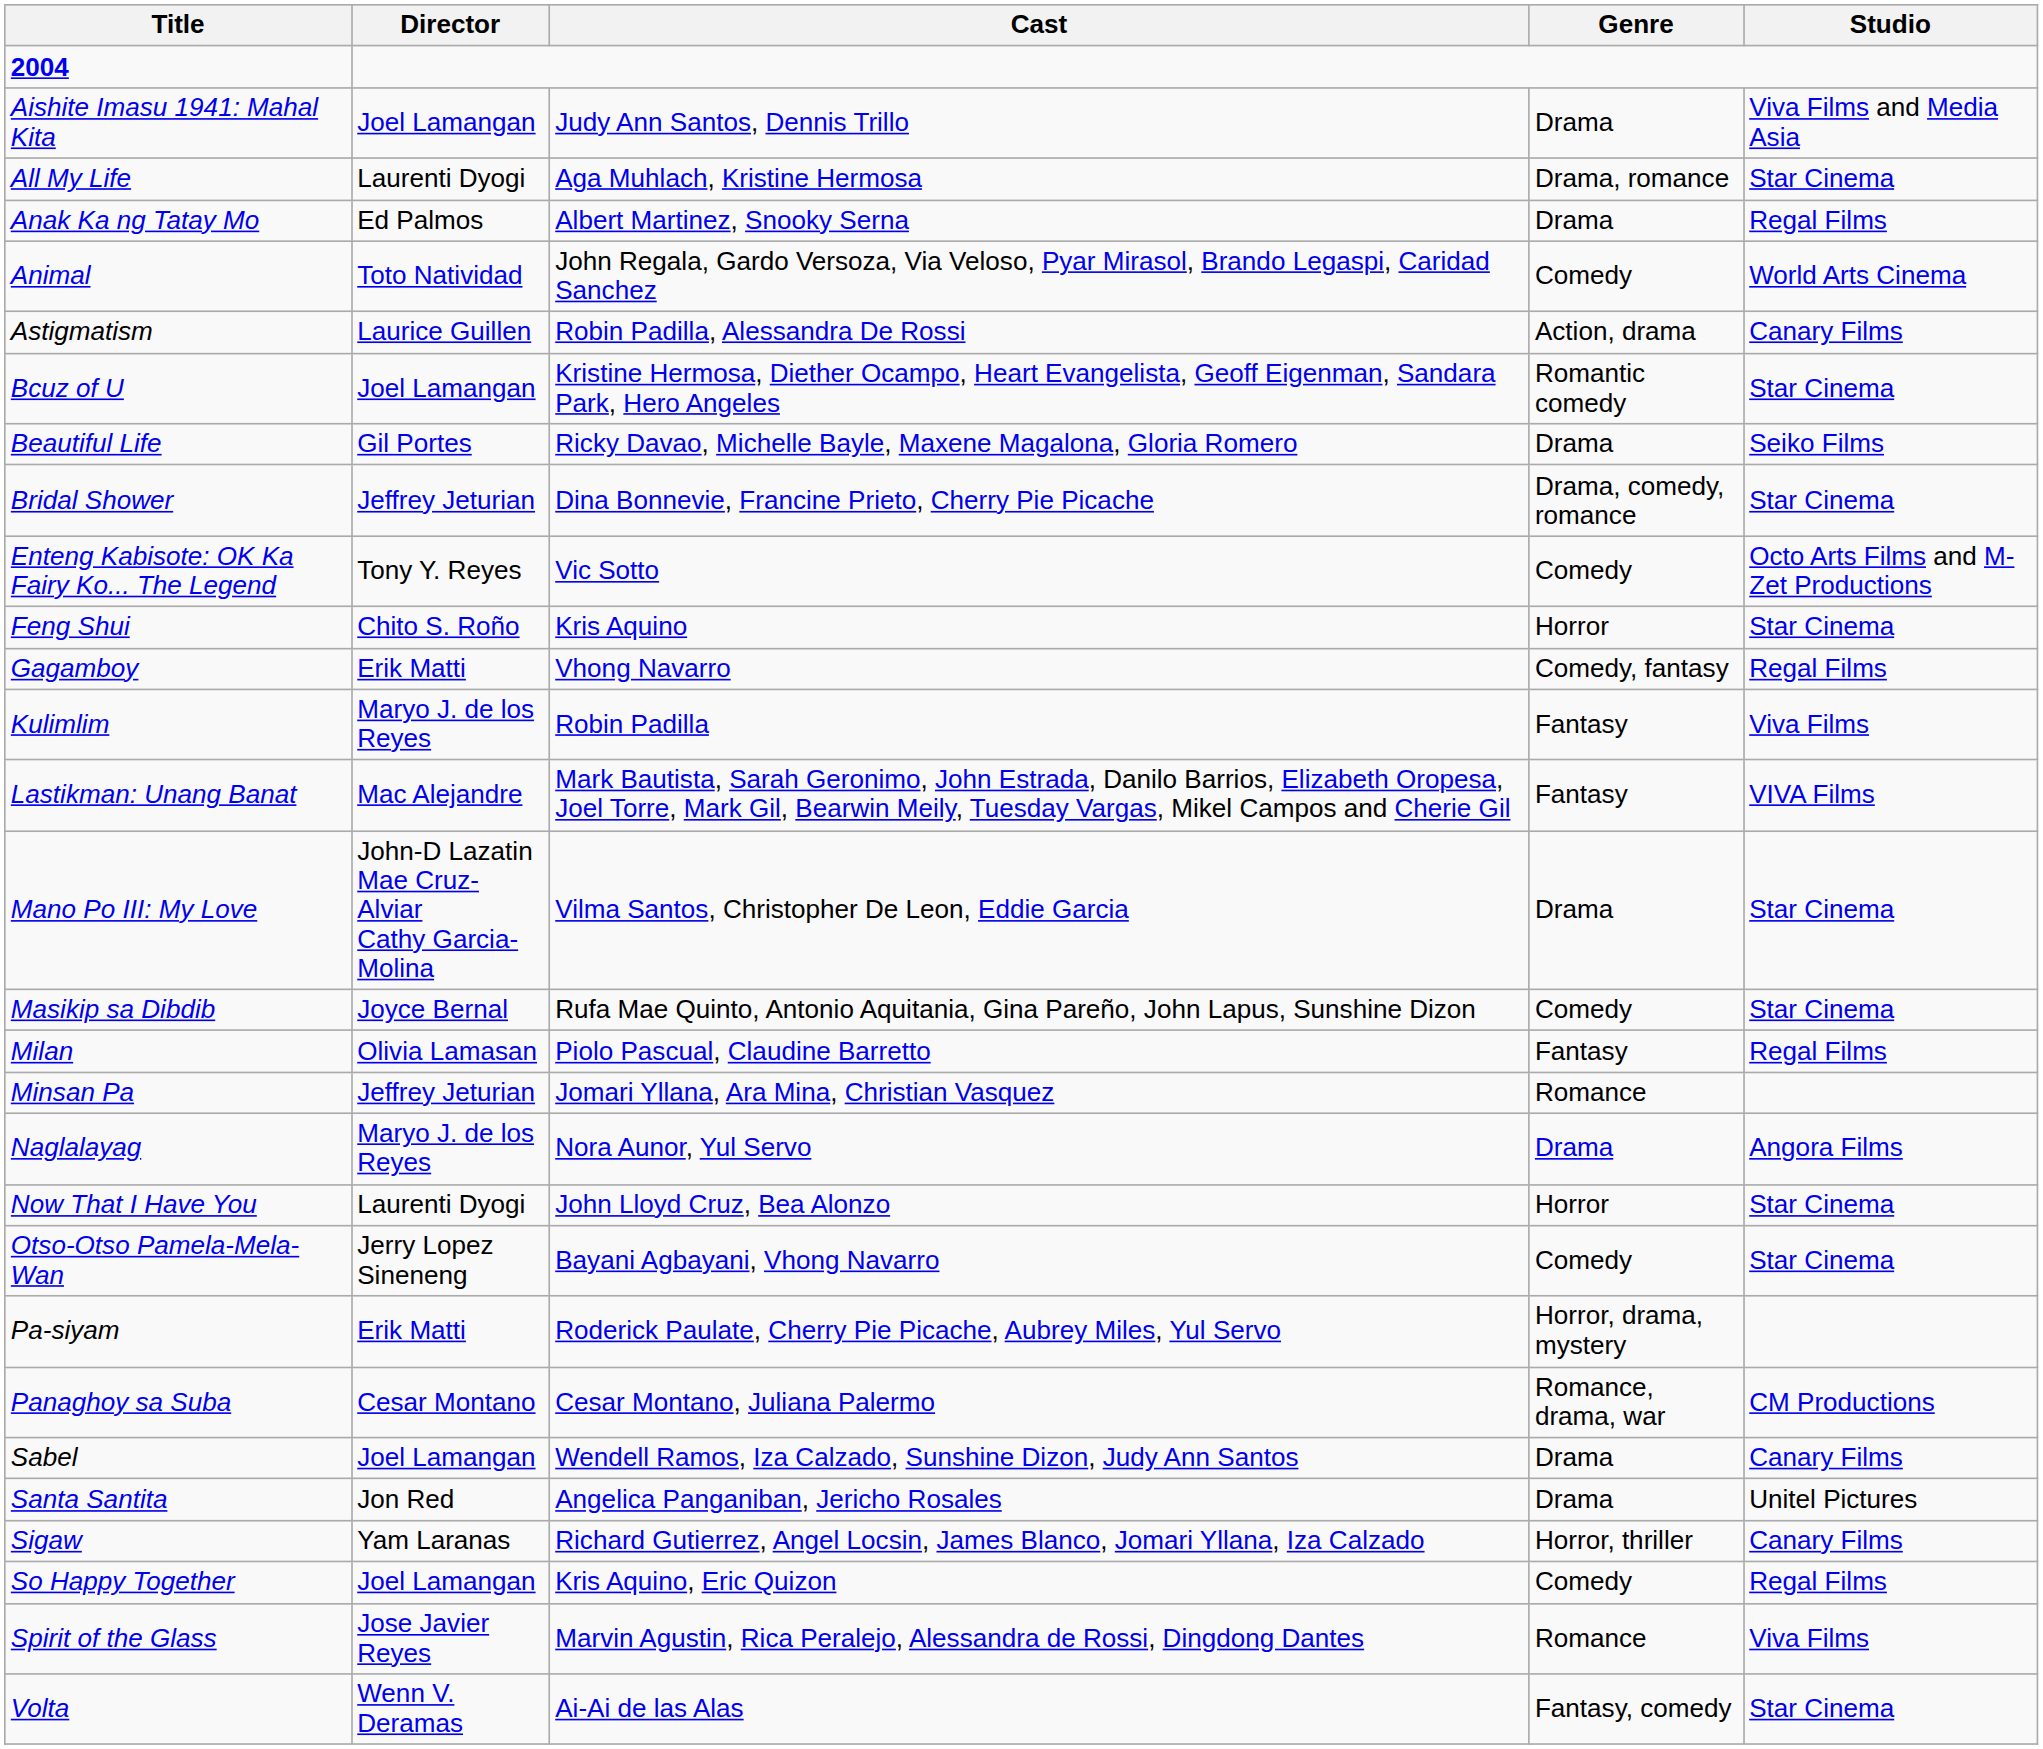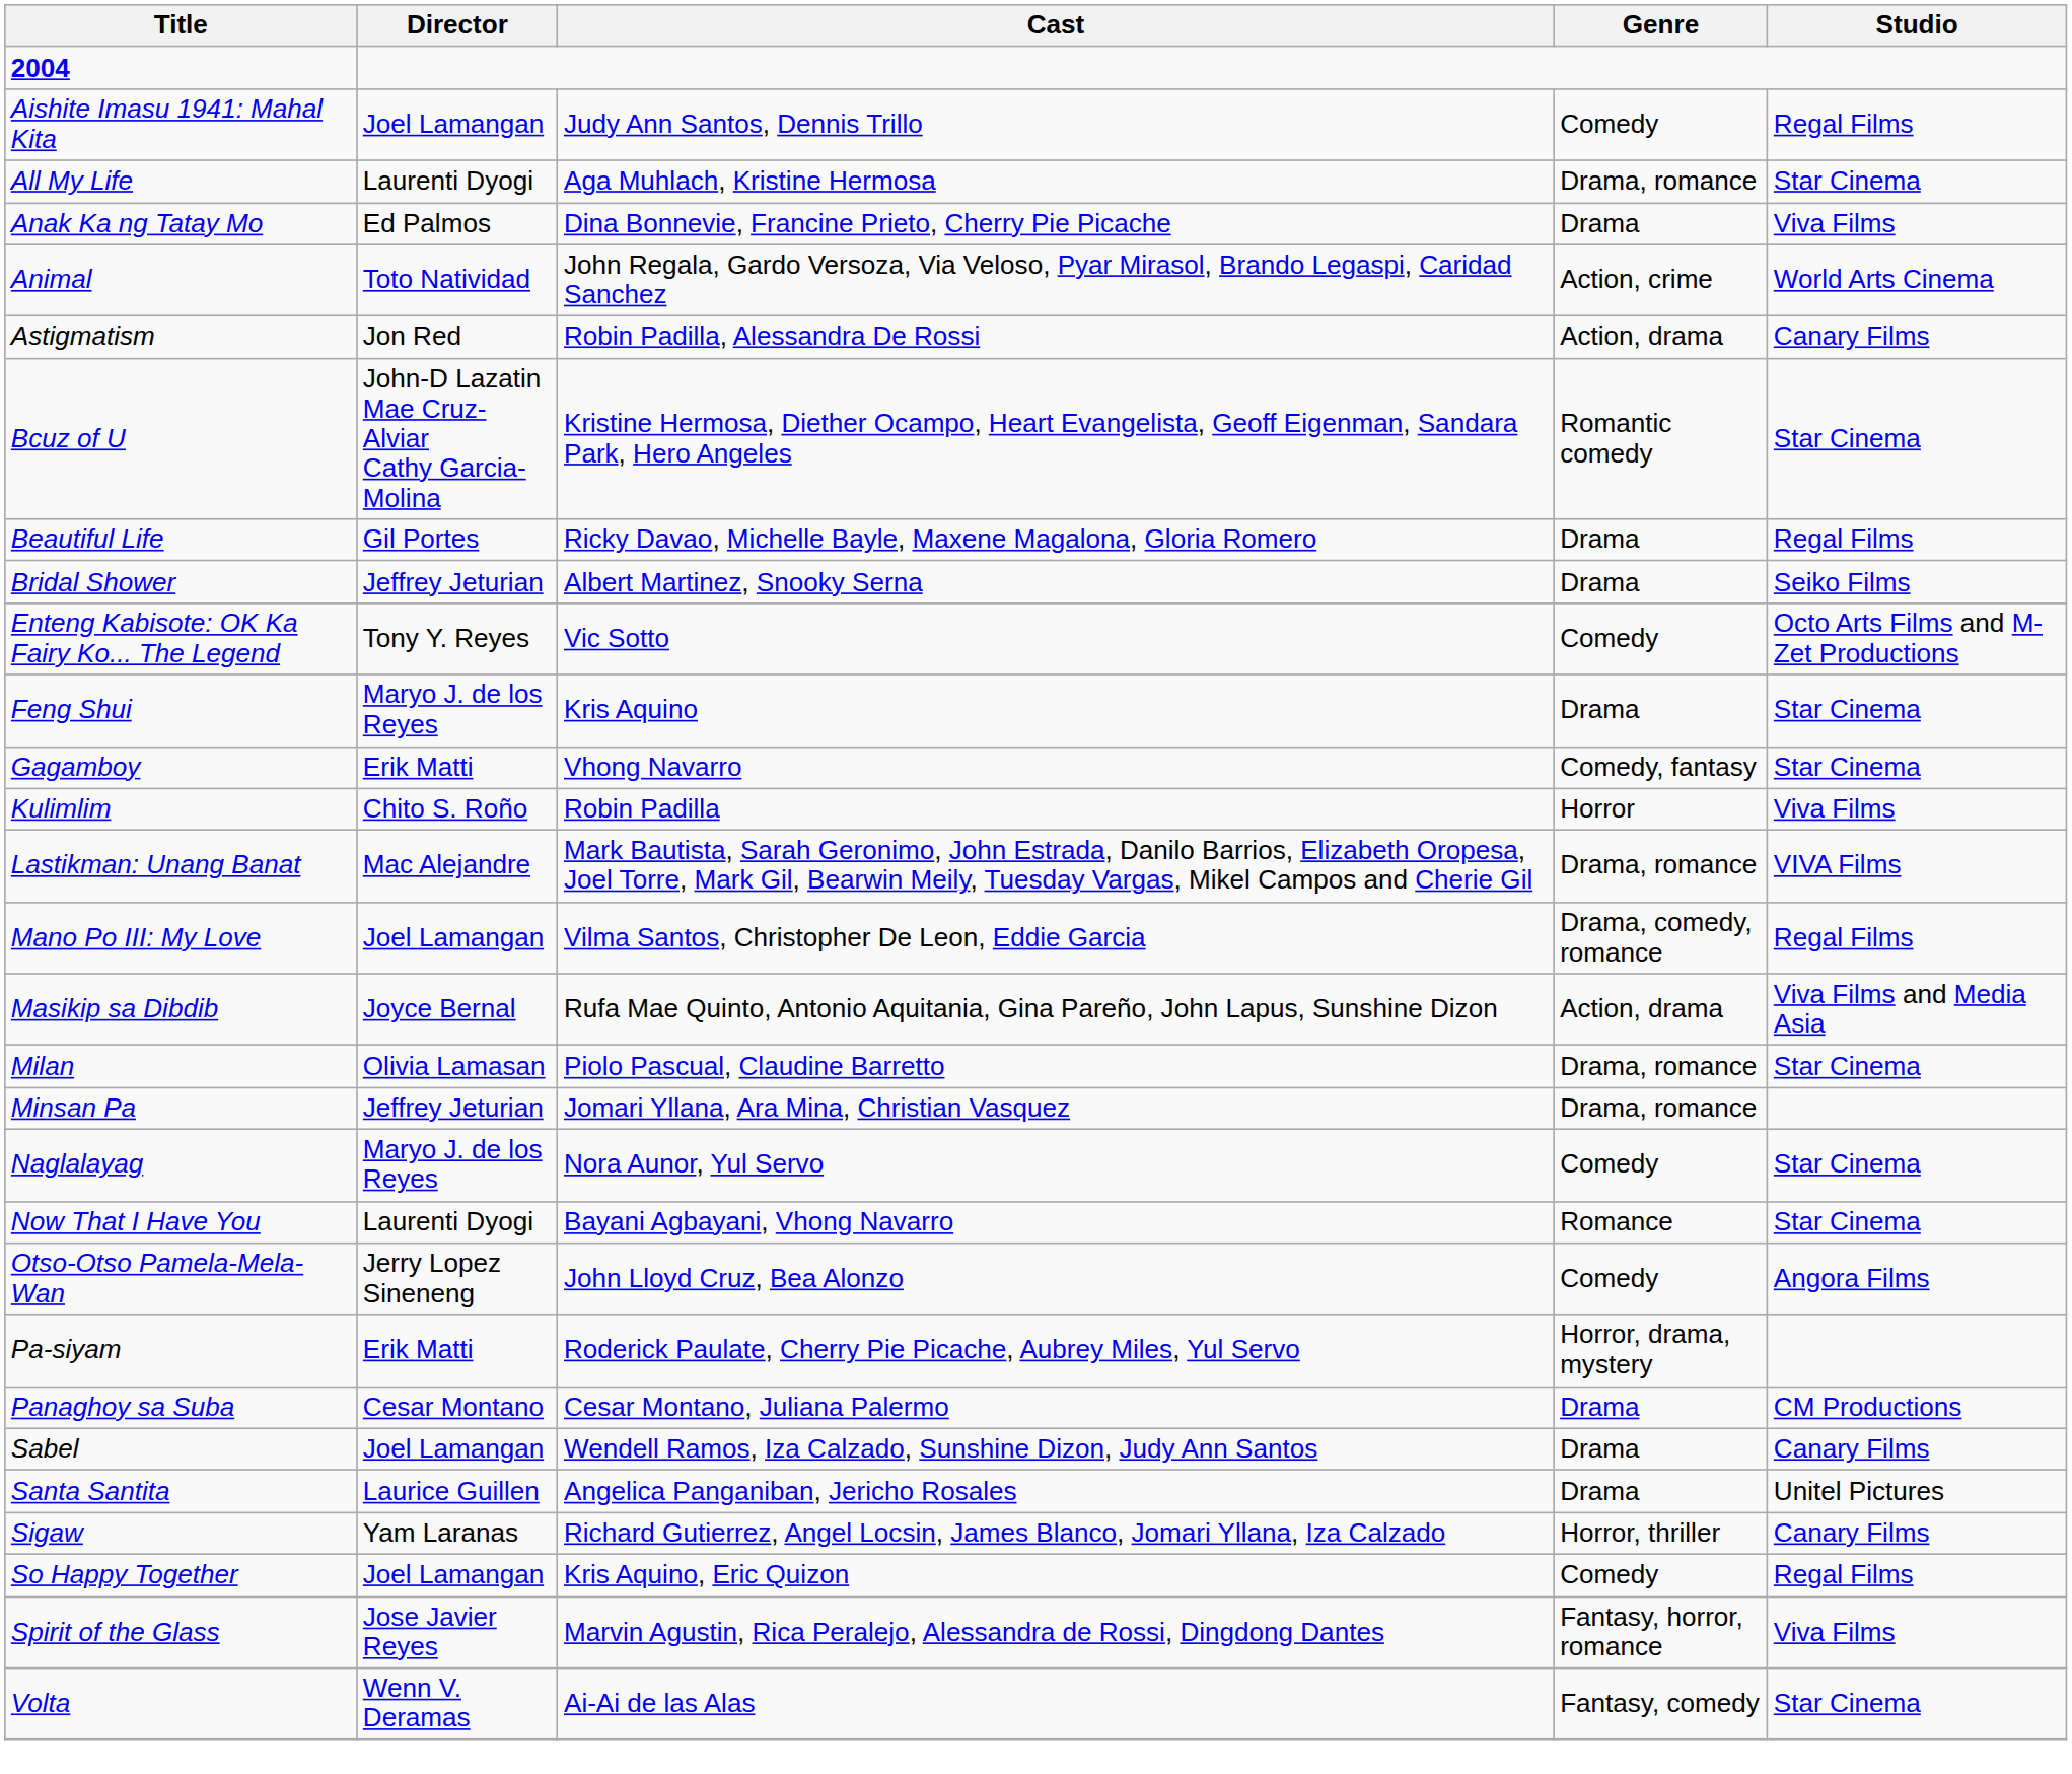Aishite Imasu 1941: Mahal Kita | Genre: Drama -> Comedy
Aishite Imasu 1941: Mahal Kita | Studio: Viva Films and Media Asia -> Regal Films
Anak Ka ng Tatay Mo | Cast: Albert Martinez, Snooky Serna -> Dina Bonnevie, Francine Prieto, Cherry Pie Picache
Anak Ka ng Tatay Mo | Studio: Regal Films -> Viva Films
Animal | Genre: Comedy -> Action, crime
Astigmatism | Director: Laurice Guillen -> Jon Red
Bcuz of U | Director: Joel Lamangan -> John-D Lazatin Mae Cruz-Alviar Cathy Garcia-Molina
Beautiful Life | Studio: Seiko Films -> Regal Films
Bridal Shower | Cast: Dina Bonnevie, Francine Prieto, Cherry Pie Picache -> Albert Martinez, Snooky Serna
Bridal Shower | Genre: Drama, comedy, romance -> Drama
Bridal Shower | Studio: Star Cinema -> Seiko Films
Feng Shui | Director: Chito S. Roño -> Maryo J. de los Reyes
Feng Shui | Genre: Horror -> Drama
Gagamboy | Studio: Regal Films -> Star Cinema
Kulimlim | Director: Maryo J. de los Reyes -> Chito S. Roño
Kulimlim | Genre: Fantasy -> Horror
Lastikman: Unang Banat | Genre: Fantasy -> Drama, romance
Mano Po III: My Love | Director: John-D Lazatin Mae Cruz-Alviar Cathy Garcia-Molina -> Joel Lamangan
Mano Po III: My Love | Genre: Drama -> Drama, comedy, romance
Mano Po III: My Love | Studio: Star Cinema -> Regal Films
Masikip sa Dibdib | Genre: Comedy -> Action, drama
Masikip sa Dibdib | Studio: Star Cinema -> Viva Films and Media Asia
Milan | Genre: Fantasy -> Drama, romance
Milan | Studio: Regal Films -> Star Cinema
Minsan Pa | Genre: Romance -> Drama, romance
Naglalayag | Genre: Drama -> Comedy
Naglalayag | Studio: Angora Films -> Star Cinema
Now That I Have You | Cast: John Lloyd Cruz, Bea Alonzo -> Bayani Agbayani, Vhong Navarro
Now That I Have You | Genre: Horror -> Romance
Otso-Otso Pamela-Mela-Wan | Cast: Bayani Agbayani, Vhong Navarro -> John Lloyd Cruz, Bea Alonzo
Otso-Otso Pamela-Mela-Wan | Studio: Star Cinema -> Angora Films
Panaghoy sa Suba | Genre: Romance, drama, war -> Drama
Santa Santita | Director: Jon Red -> Laurice Guillen
Spirit of the Glass | Genre: Romance -> Fantasy, horror, romance
